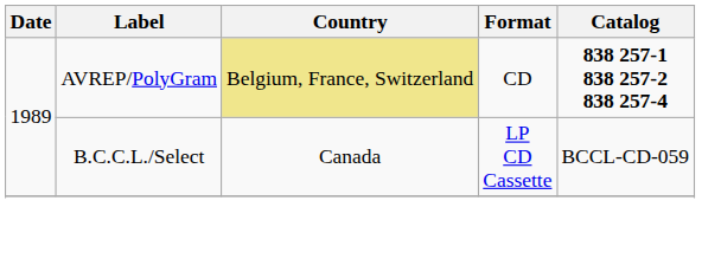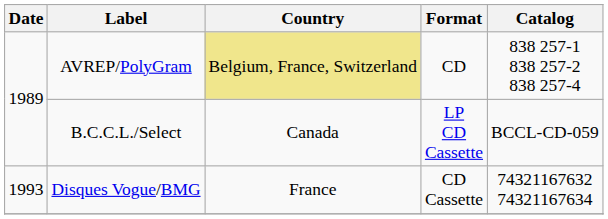AVREP/PolyGram | Catalog: bold -> normal
+ row: 1993 | Disques Vogue/BMG | France | CD Cassette | 74321167632 74321167634
